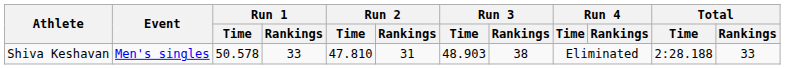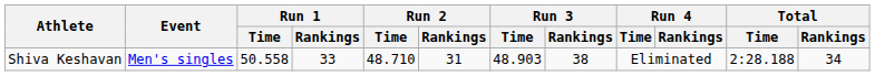Shiva Keshavan | Run 1 / Time: 50.578 -> 50.558
Shiva Keshavan | Run 2 / Time: 47.810 -> 48.710
Shiva Keshavan | Total / Rankings: 33 -> 34
